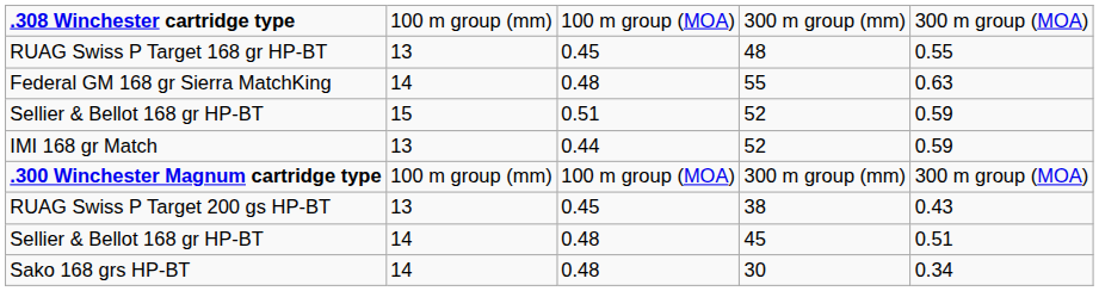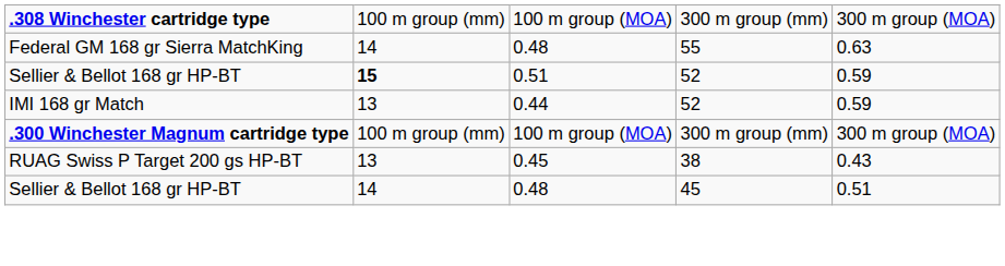- row: RUAG Swiss P Target 168 gr HP-BT | 13 | 0.45 | 48 | 0.55
Sellier & Bellot 168 gr HP-BT / 52 | column 2: normal -> bold
- row: Sako 168 grs HP-BT | 14 | 0.48 | 30 | 0.34
